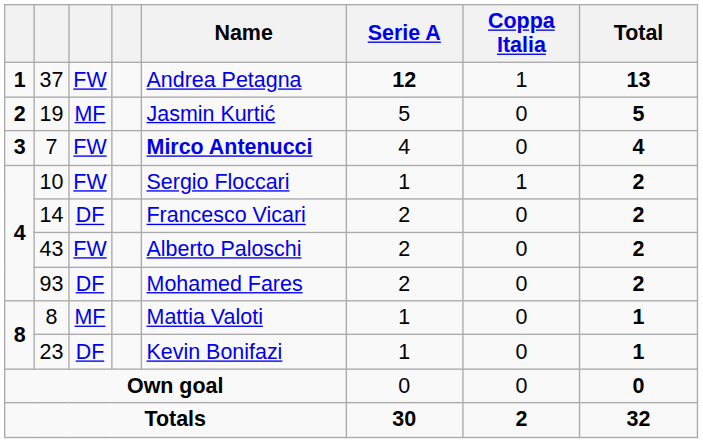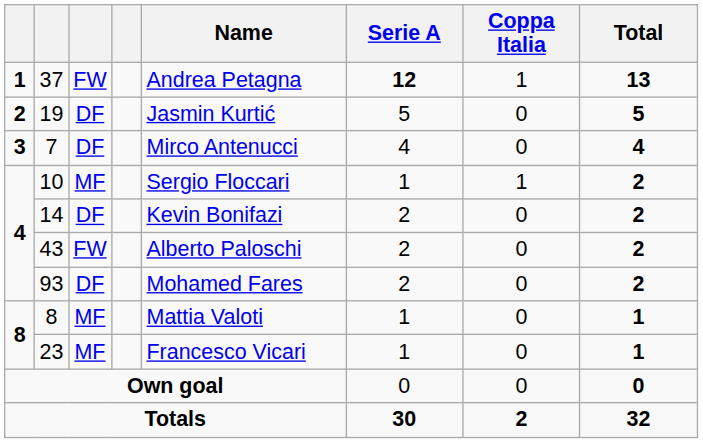19 | column 3: MF -> DF
7 | column 3: FW -> DF
7 | Name: bold -> normal
10 | column 3: FW -> MF
14 | Name: Francesco Vicari -> Kevin Bonifazi
23 | column 3: DF -> MF
23 | Name: Kevin Bonifazi -> Francesco Vicari
